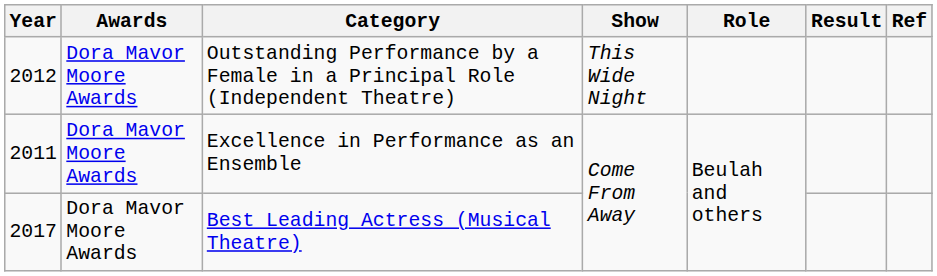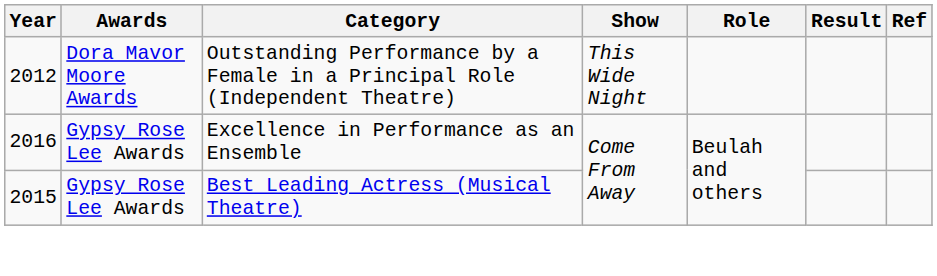Excellence in Performance as an Ensemble | Year: 2011 -> 2016
Excellence in Performance as an Ensemble | Awards: Dora Mavor Moore Awards -> Gypsy Rose Lee Awards
Best Leading Actress (Musical Theatre) | Year: 2017 -> 2015
Best Leading Actress (Musical Theatre) | Awards: Dora Mavor Moore Awards -> Gypsy Rose Lee Awards
